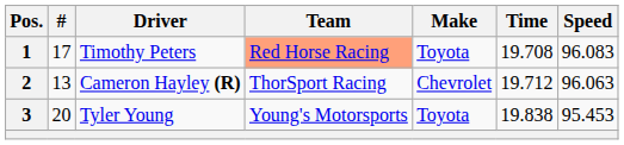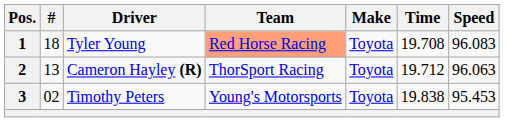1 | #: 17 -> 18
1 | Driver: Timothy Peters -> Tyler Young
2 | Make: Chevrolet -> Toyota
3 | #: 20 -> 02
3 | Driver: Tyler Young -> Timothy Peters
